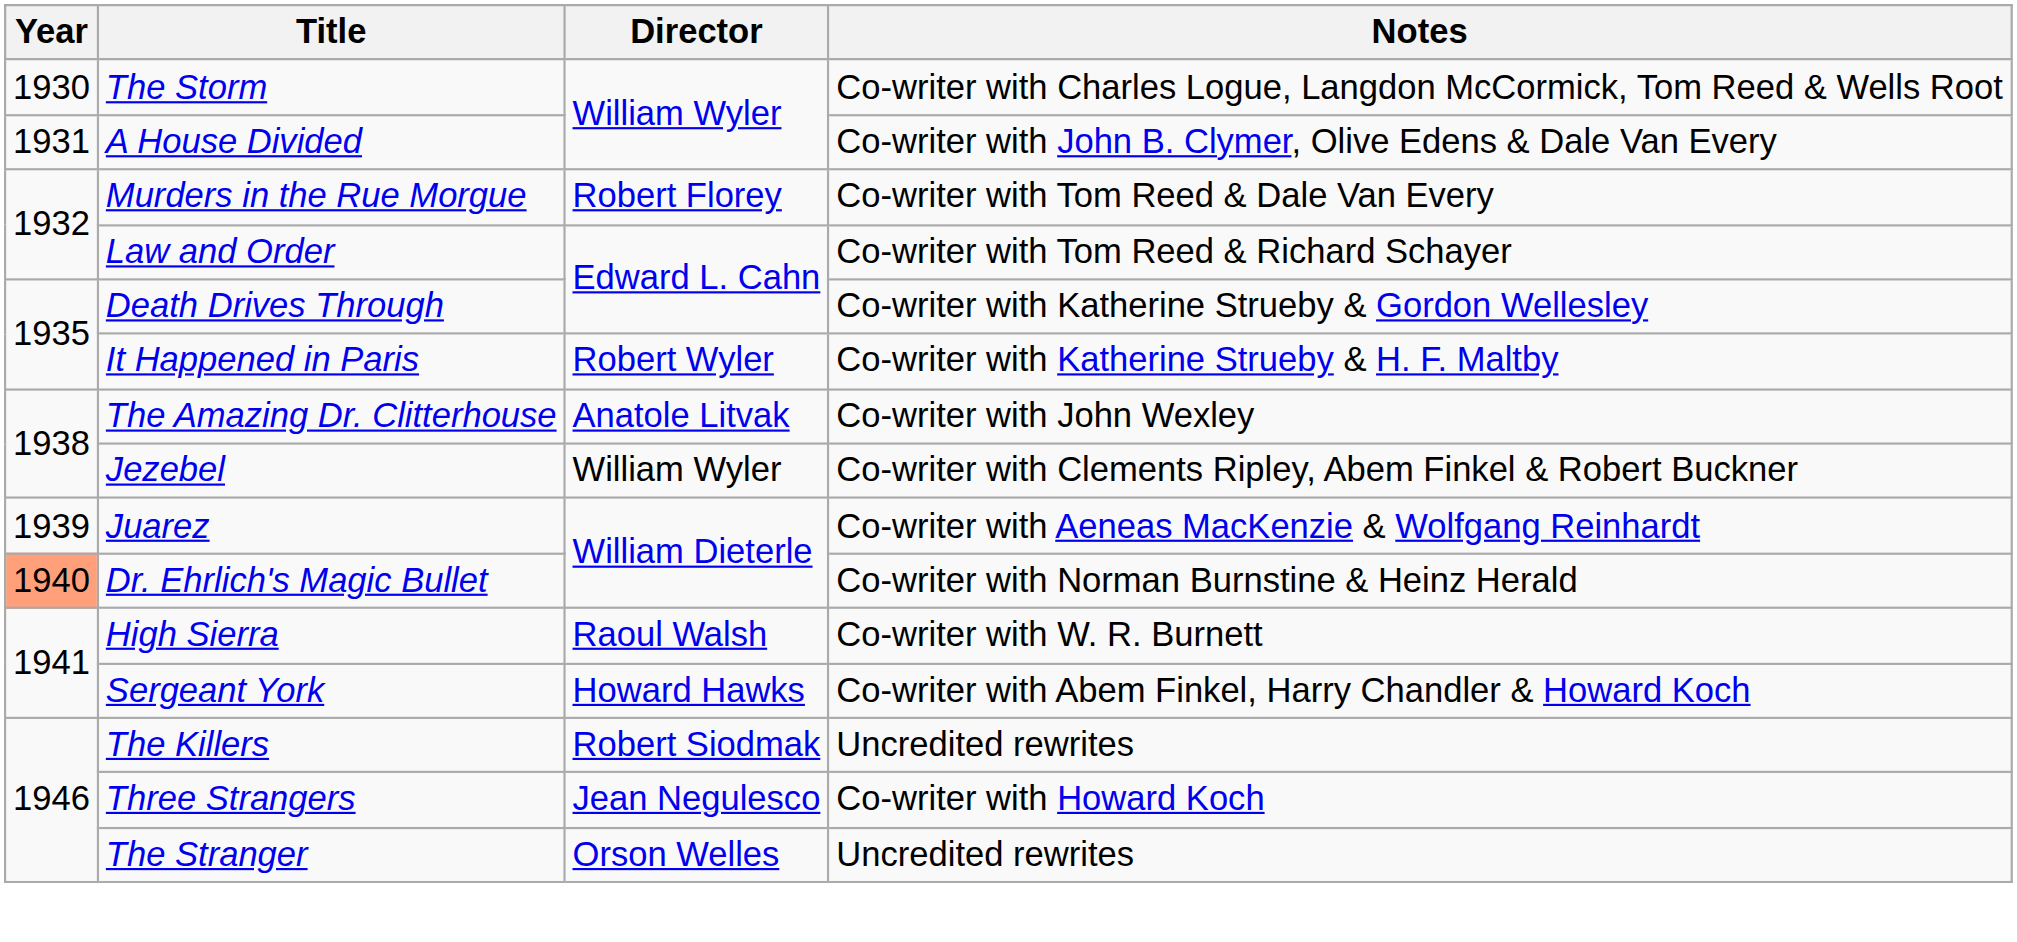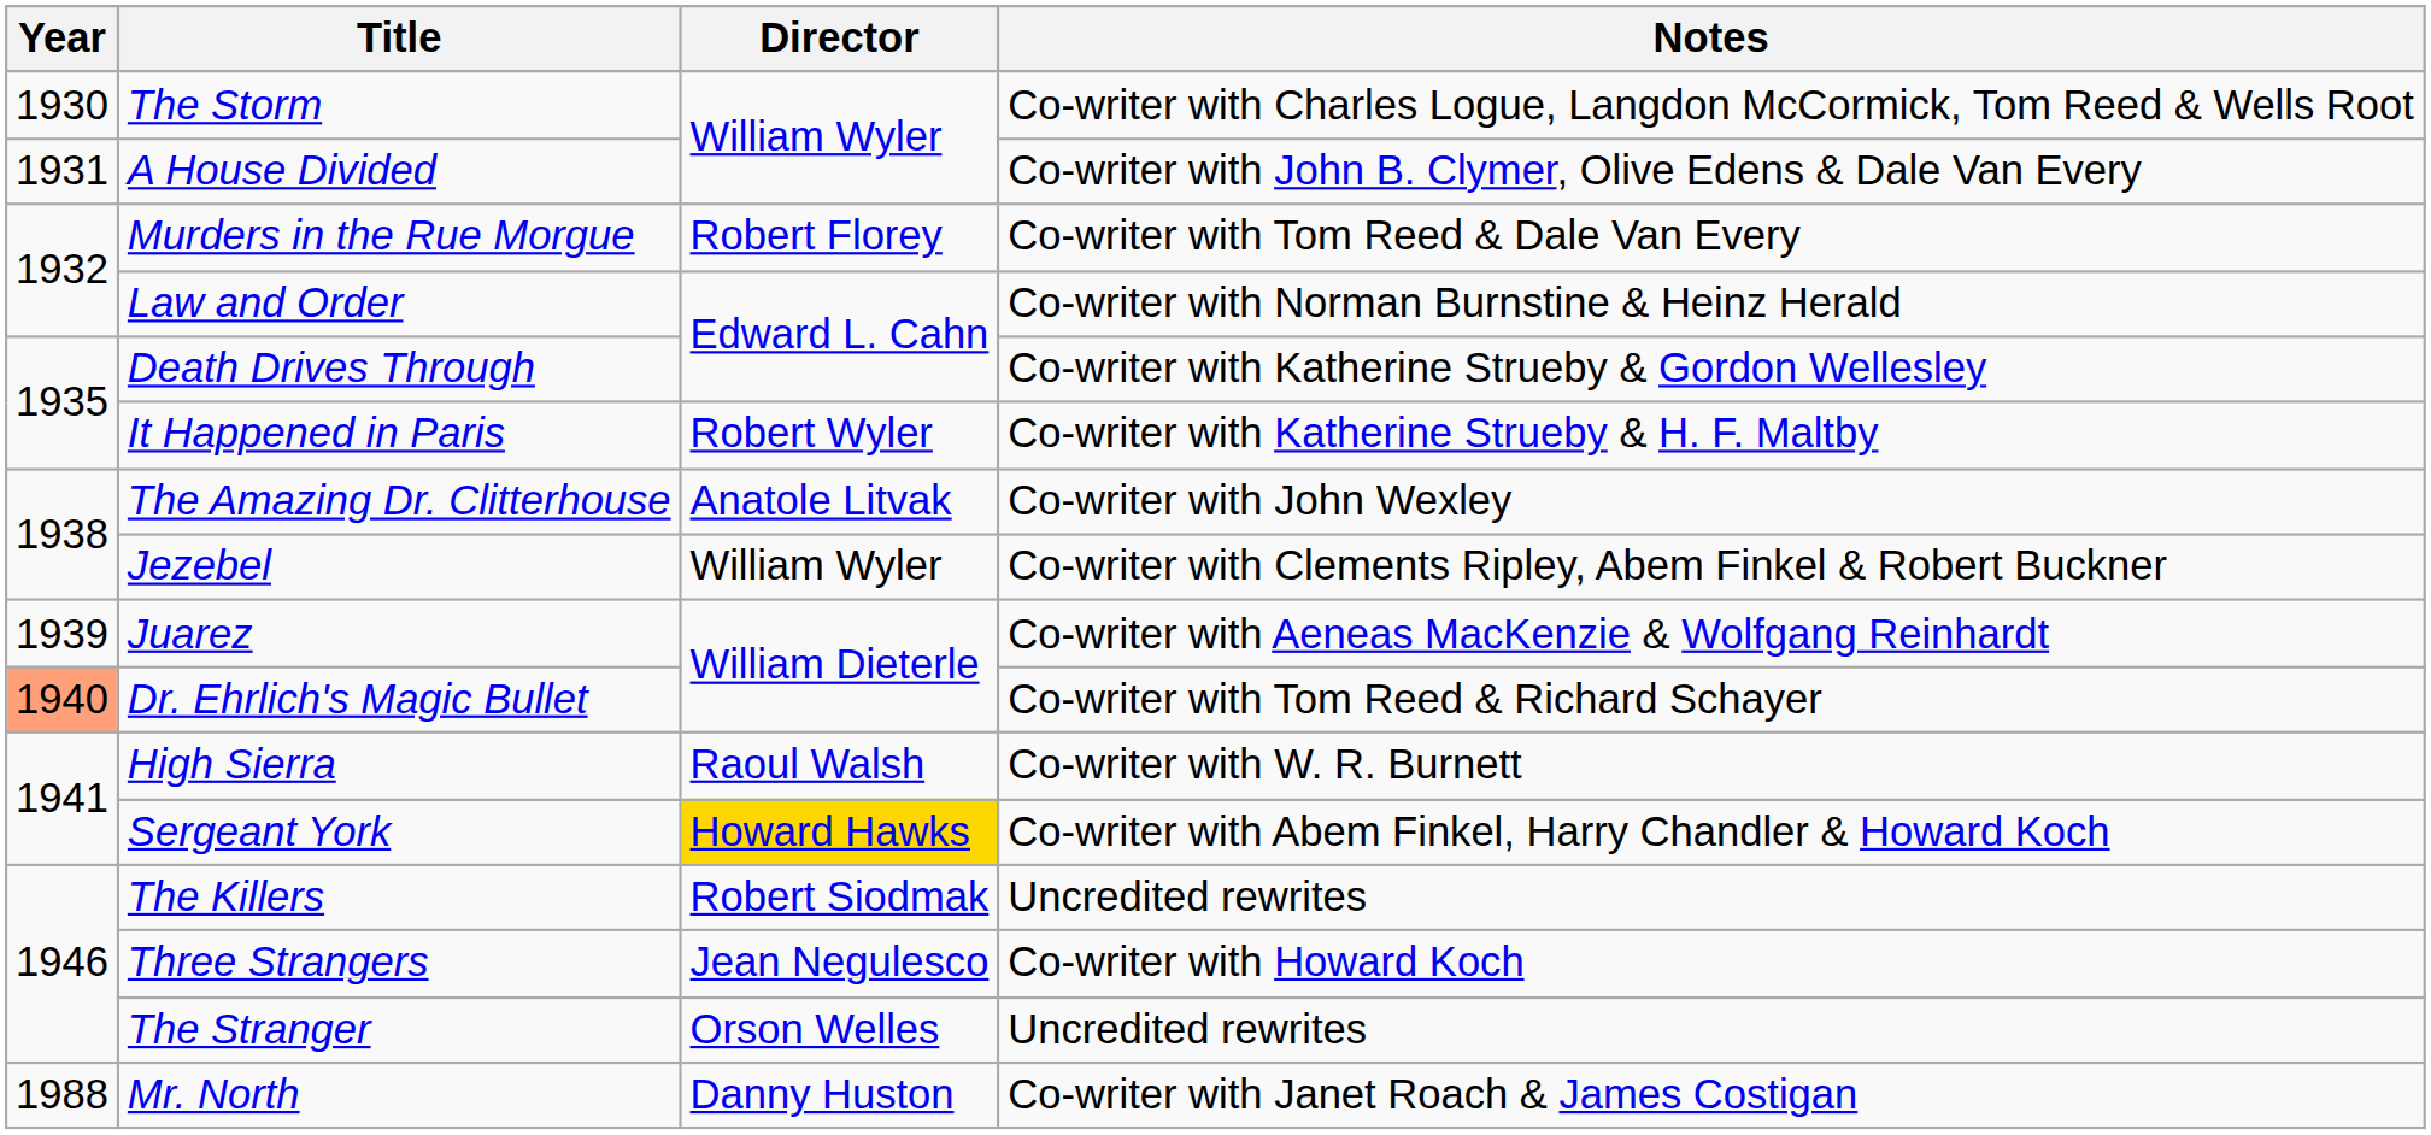Law and Order | Notes: Co-writer with Tom Reed & Richard Schayer -> Co-writer with Norman Burnstine & Heinz Herald
Dr. Ehrlich's Magic Bullet | Notes: Co-writer with Norman Burnstine & Heinz Herald -> Co-writer with Tom Reed & Richard Schayer
Sergeant York | Director: no background -> gold background
+ row: 1988 | Mr. North | Danny Huston | Co-writer with Janet Roach & James Costigan
